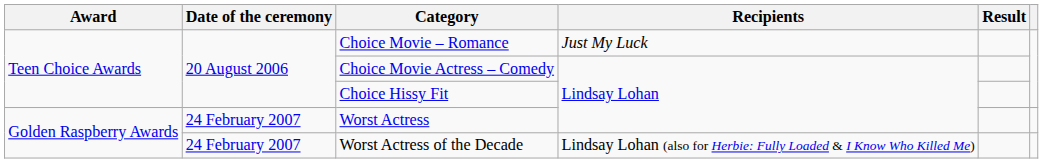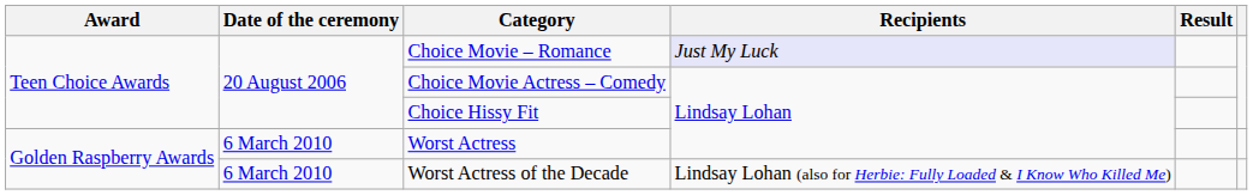Choice Movie – Romance | Recipients: no background -> lavender background
Worst Actress | Date of the ceremony: 24 February 2007 -> 6 March 2010
Worst Actress of the Decade | Date of the ceremony: 24 February 2007 -> 6 March 2010
